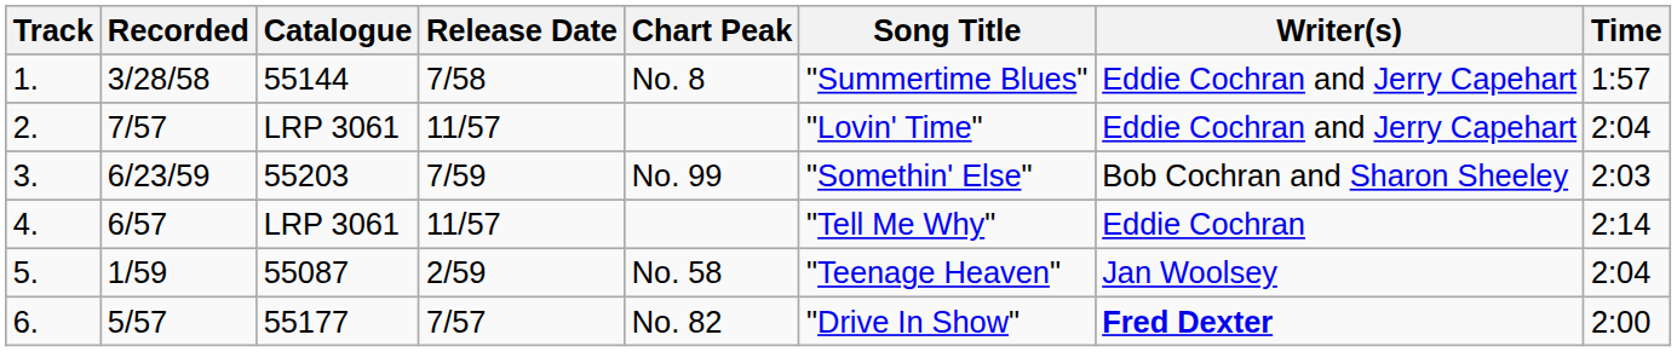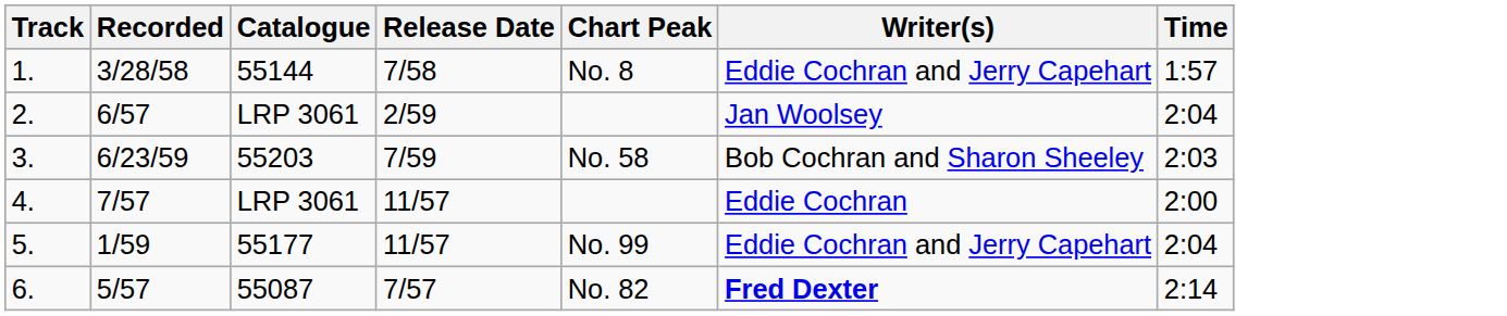- column: Song Title | "Summertime Blues" | "Lovin' Time" | "Somethin' Else" | "Tell Me Why" | "Teenage Heaven" | "Drive In Show"
2. | Recorded: 7/57 -> 6/57
2. | Release Date: 11/57 -> 2/59
2. | Writer(s): Eddie Cochran and Jerry Capehart -> Jan Woolsey
3. | Chart Peak: No. 99 -> No. 58
4. | Recorded: 6/57 -> 7/57
4. | Time: 2:14 -> 2:00
5. | Catalogue: 55087 -> 55177
5. | Release Date: 2/59 -> 11/57
5. | Chart Peak: No. 58 -> No. 99
5. | Writer(s): Jan Woolsey -> Eddie Cochran and Jerry Capehart
6. | Catalogue: 55177 -> 55087
6. | Time: 2:00 -> 2:14
